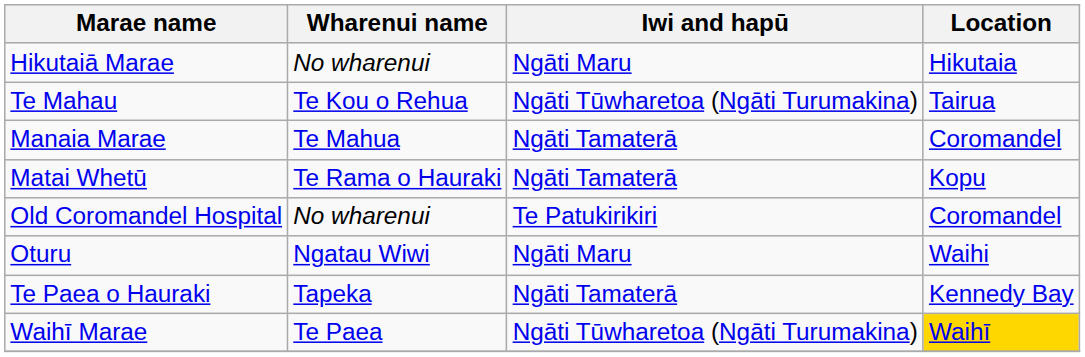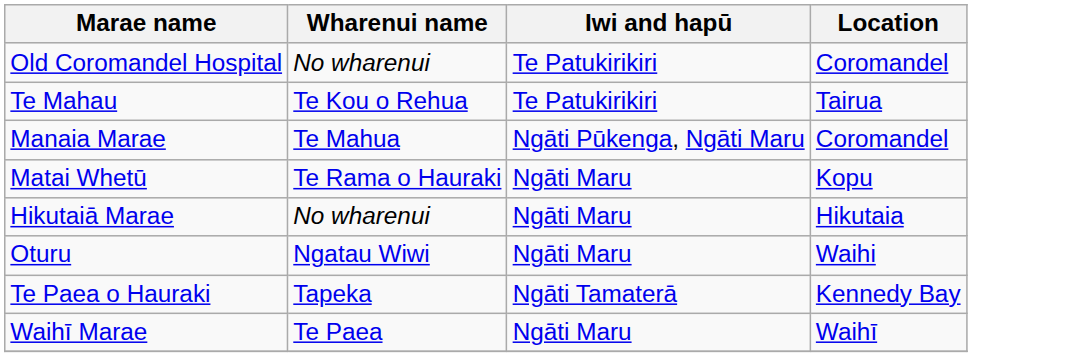rows swapped: Hikutaiā Marae <-> Old Coromandel Hospital
Te Mahau | Iwi and hapū: Ngāti Tūwharetoa (Ngāti Turumakina) -> Te Patukirikiri
Manaia Marae | Iwi and hapū: Ngāti Tamaterā -> Ngāti Pūkenga, Ngāti Maru
Matai Whetū | Iwi and hapū: Ngāti Tamaterā -> Ngāti Maru
Waihī Marae | Iwi and hapū: Ngāti Tūwharetoa (Ngāti Turumakina) -> Ngāti Maru
Waihī Marae | Location: gold background -> no background
